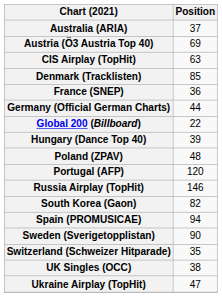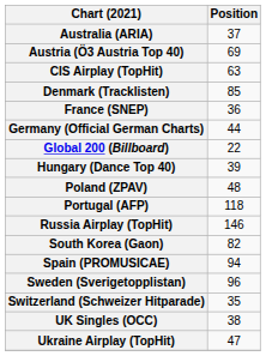Portugal (AFP) | Position: 120 -> 118
Sweden (Sverigetopplistan) | Position: 90 -> 96
